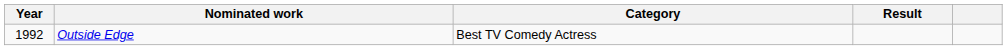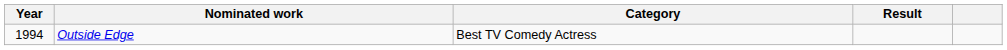Outside Edge | Year: 1992 -> 1994
